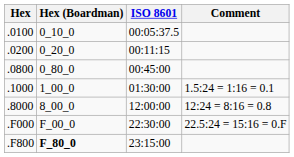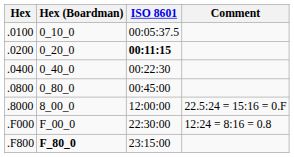.0200 | ISO 8601: normal -> bold
+ row: .0400 | 0_40_0 | 00:22:30
- row: .1000 | 1_00_0 | 01:30:00 | 1.5:24 = 1:16 = 0.1
.8000 | Comment: 12:24 = 8:16 = 0.8 -> 22.5:24 = 15:16 = 0.F
.F000 | Comment: 22.5:24 = 15:16 = 0.F -> 12:24 = 8:16 = 0.8
